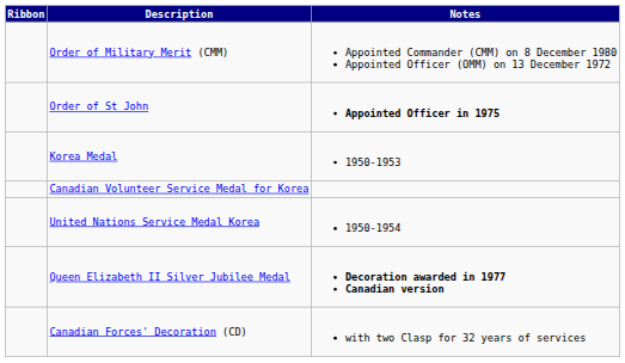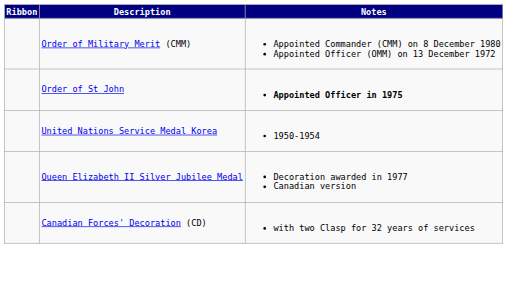- row: Korea Medal | 1950-1953
- row: Canadian Volunteer Service Medal for Korea
Queen Elizabeth II Silver Jubilee Medal | Notes: bold -> normal
